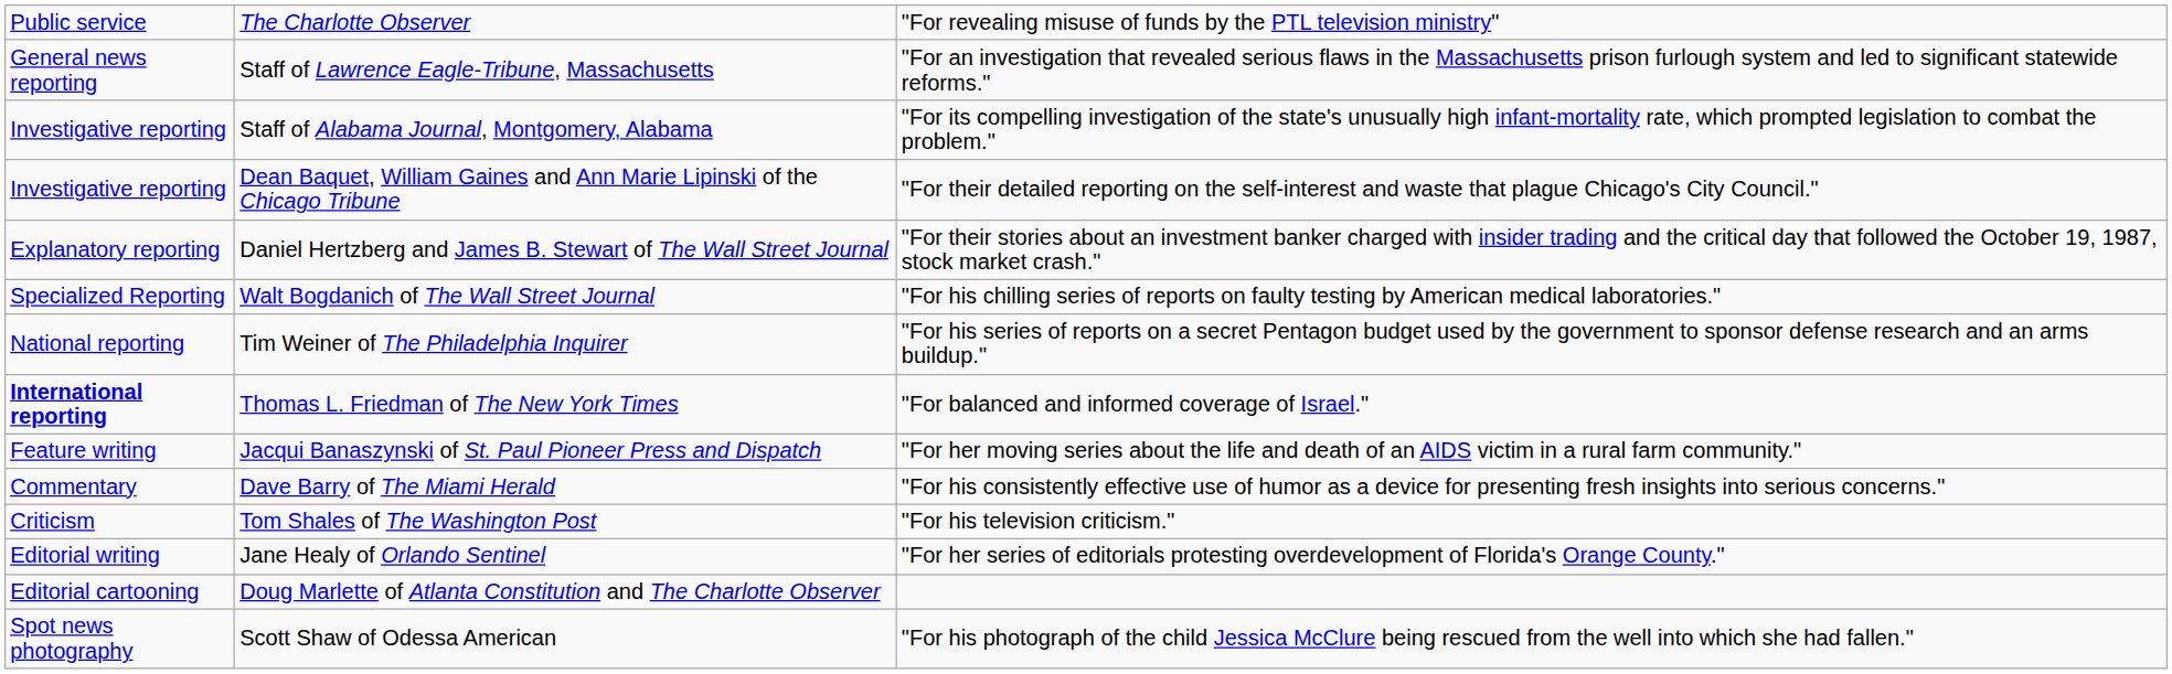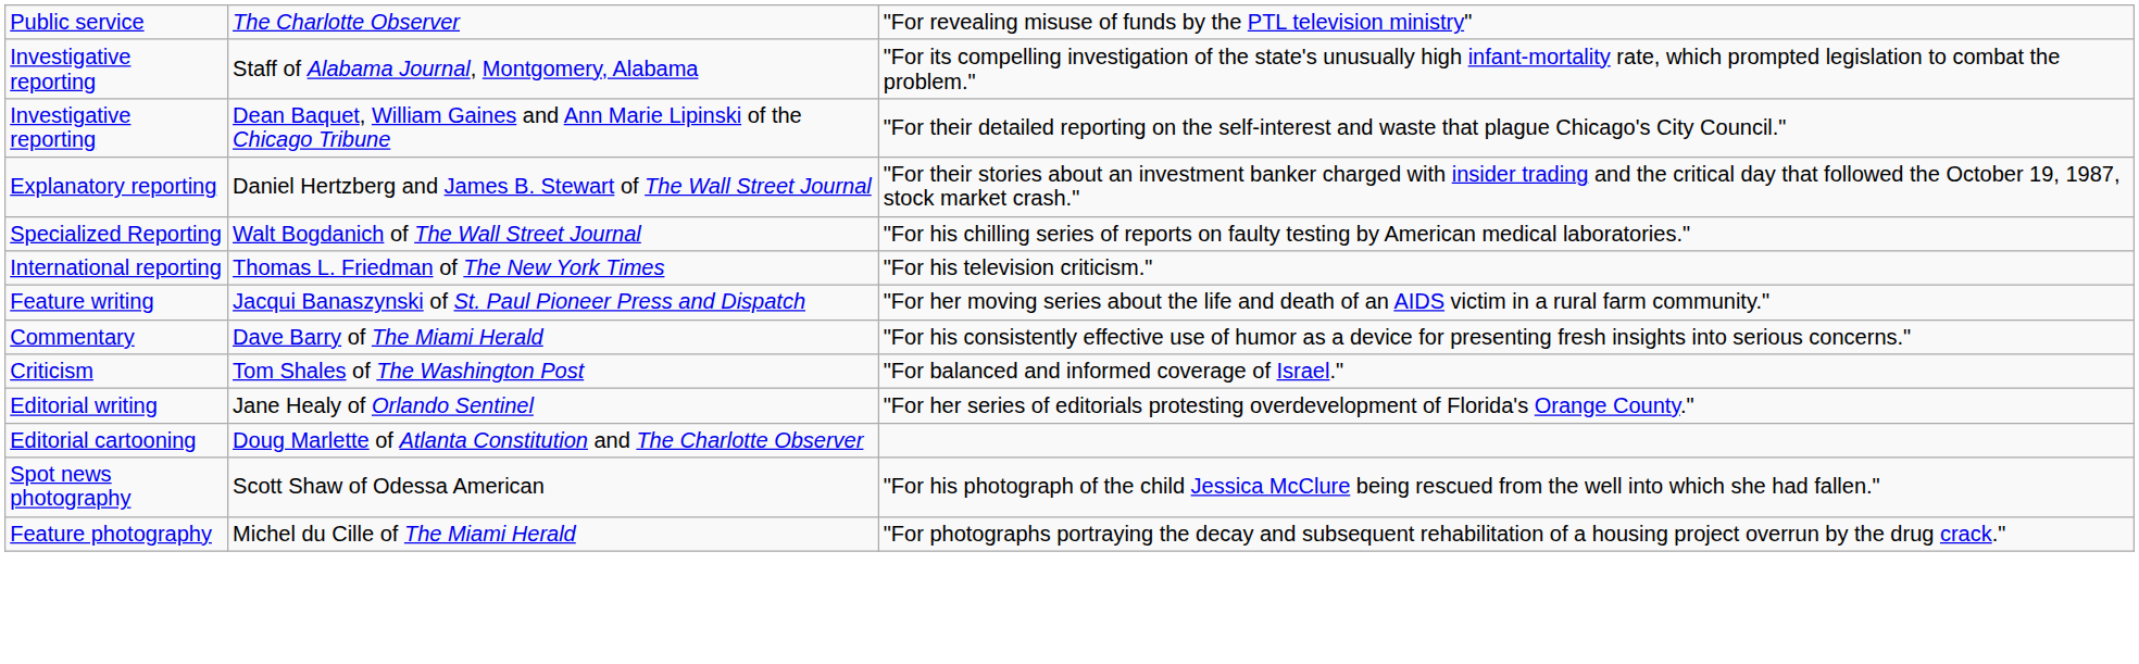- row: General news reporting | Staff of Lawrence Eagle-Tribune, Massachusetts | "For an investigation that revealed serious flaws in the Massachusetts prison furlough system and led to significant statewide reforms."
- row: National reporting | Tim Weiner of The Philadelphia Inquirer | "For his series of reports on a secret Pentagon budget used by the government to sponsor defense research and an arms buildup."
Thomas L. Friedman of The New York Times | column 1: bold -> normal
Thomas L. Friedman of The New York Times | column 3: "For balanced and informed coverage of Israel." -> "For his television criticism."
Tom Shales of The Washington Post | column 3: "For his television criticism." -> "For balanced and informed coverage of Israel."
+ row: Feature photography | Michel du Cille of The Miami Herald | "For photographs portraying the decay and subsequent rehabilitation of a housing project overrun by the drug crack."
